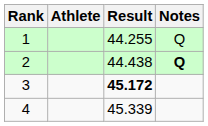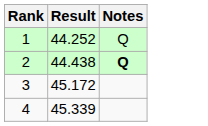- column: Athlete
1 | Result: 44.255 -> 44.252
3 | Result: bold -> normal
